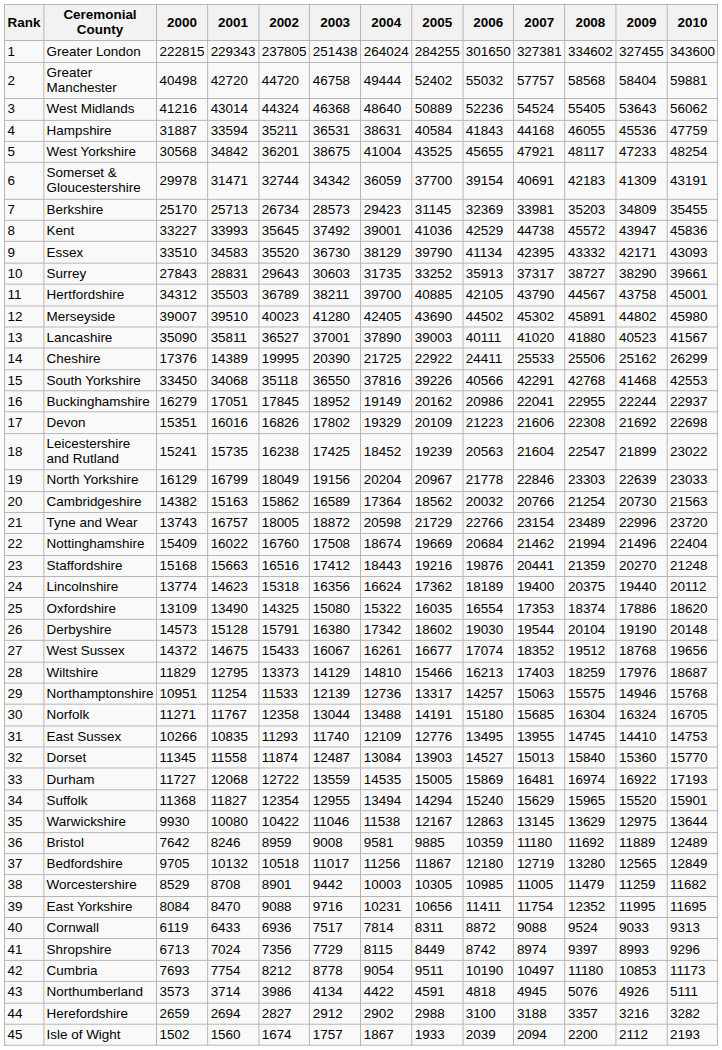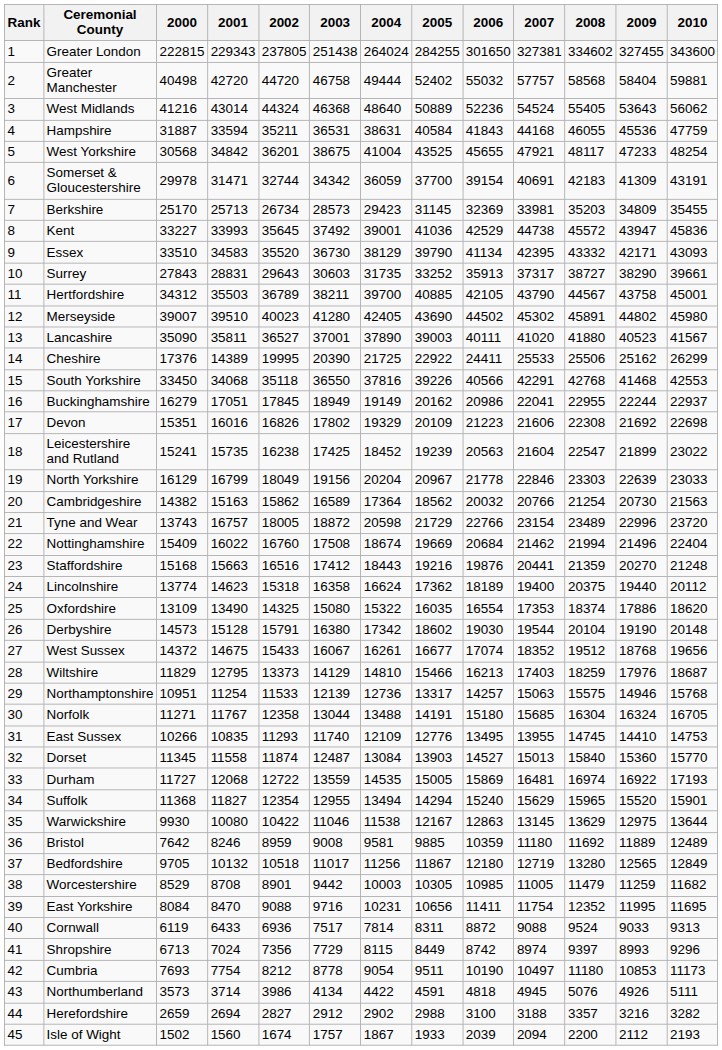Buckinghamshire | 2003: 18952 -> 18949
Lincolnshire | 2003: 16356 -> 16358
